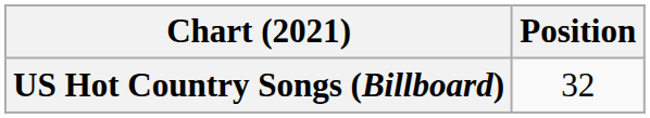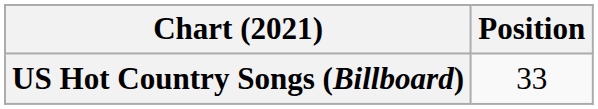US Hot Country Songs (Billboard) | Position: 32 -> 33
